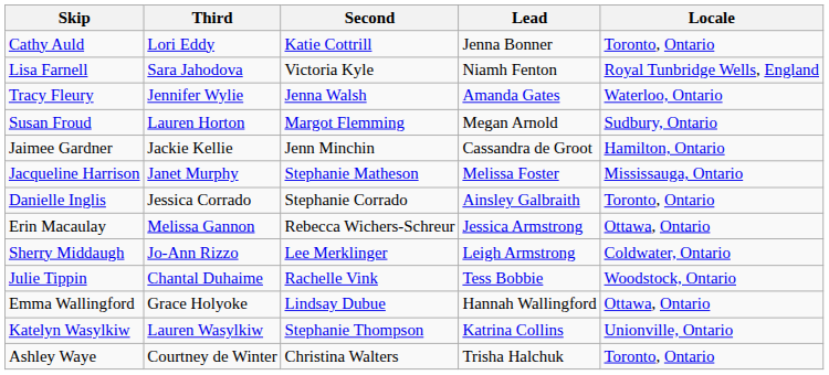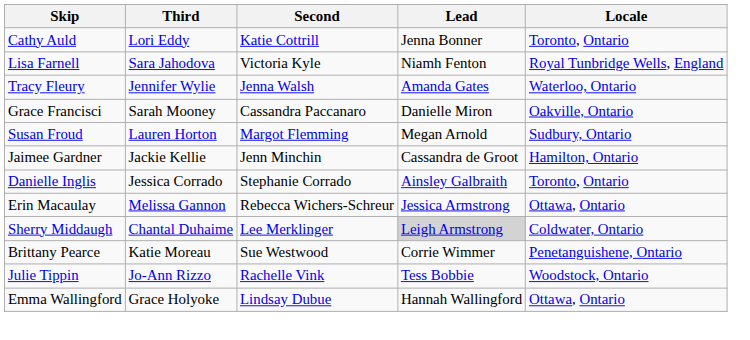+ row: Grace Francisci | Sarah Mooney | Cassandra Paccanaro | Danielle Miron | Oakville, Ontario
- row: Jacqueline Harrison | Janet Murphy | Stephanie Matheson | Melissa Foster | Mississauga, Ontario
Sherry Middaugh | Third: Jo-Ann Rizzo -> Chantal Duhaime
Sherry Middaugh | Lead: no background -> lightgrey background
+ row: Brittany Pearce | Katie Moreau | Sue Westwood | Corrie Wimmer | Penetanguishene, Ontario
Julie Tippin | Third: Chantal Duhaime -> Jo-Ann Rizzo
- row: Katelyn Wasylkiw | Lauren Wasylkiw | Stephanie Thompson | Katrina Collins | Unionville, Ontario
- row: Ashley Waye | Courtney de Winter | Christina Walters | Trisha Halchuk | Toronto, Ontario
